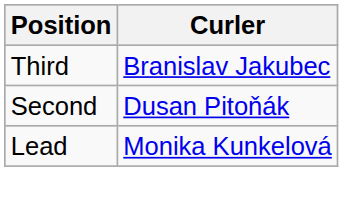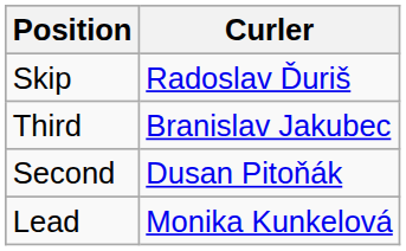+ row: Skip | Radoslav Ďuriš
